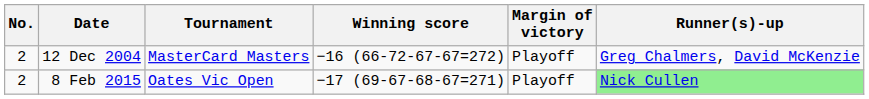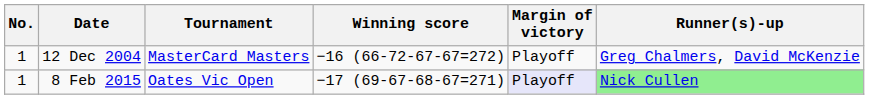12 Dec 2004 | No.: 2 -> 1
8 Feb 2015 | No.: 2 -> 1
8 Feb 2015 | Margin of victory: no background -> lavender background
